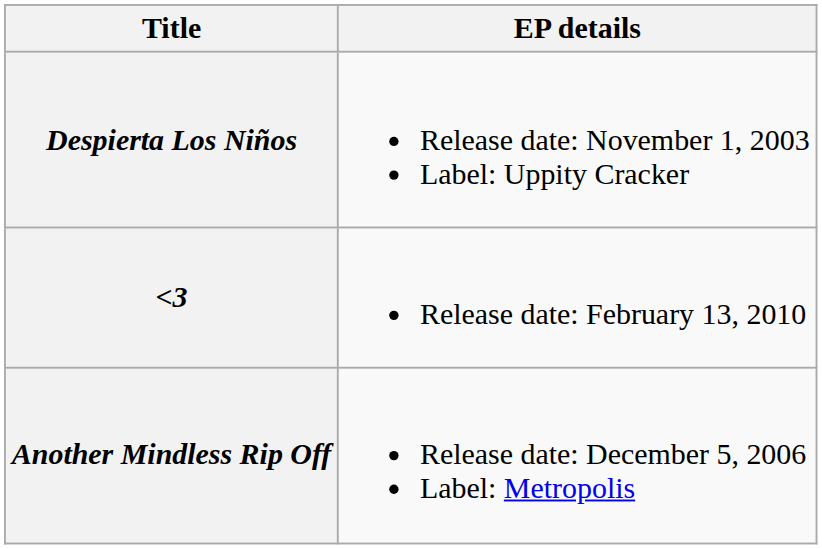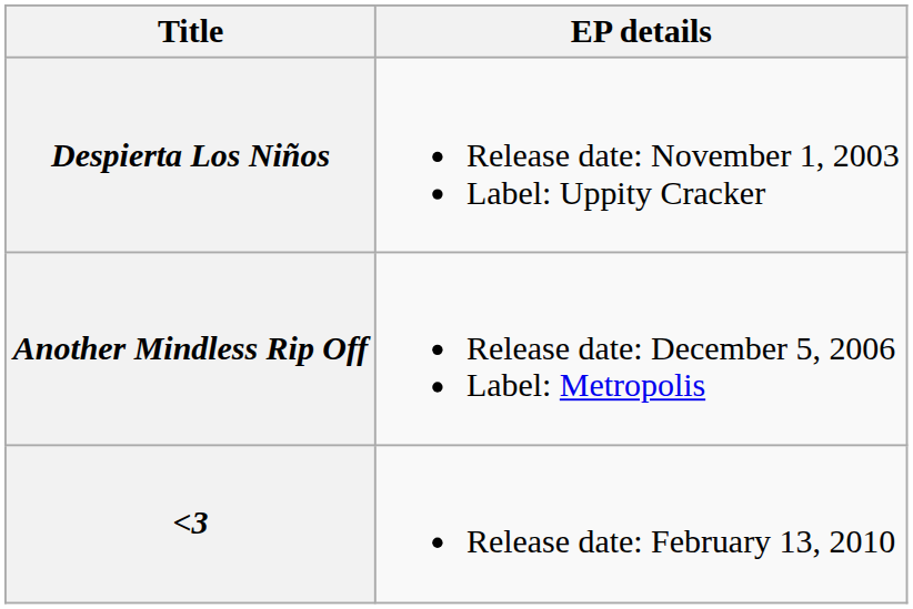rows swapped: Another Mindless Rip Off <-> <3
